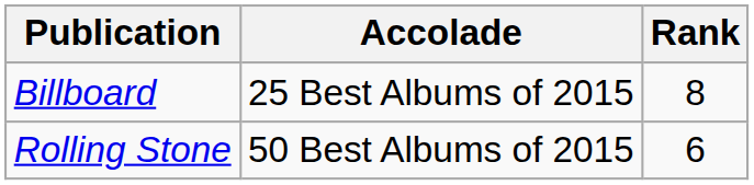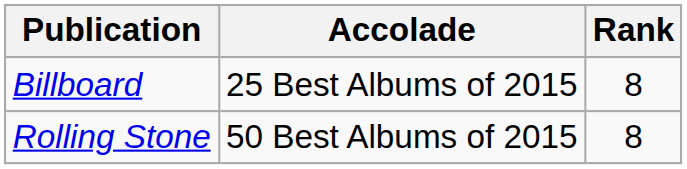Rolling Stone | Rank: 6 -> 8
